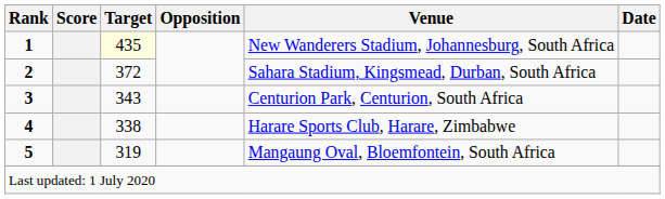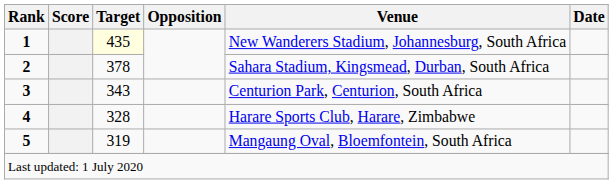2 | Target: 372 -> 378
4 | Target: 338 -> 328
